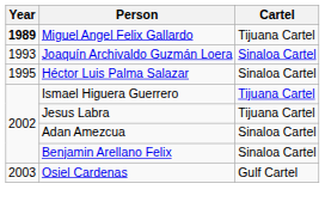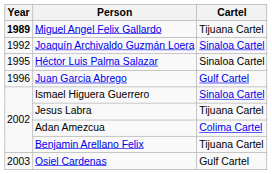Joaquín Archivaldo Guzmán Loera | Year: 1993 -> 1992
+ row: 1996 | Juan Garcia Abrego | Gulf Cartel
Ismael Higuera Guerrero | Cartel: Tijuana Cartel -> Sinaloa Cartel
Adan Amezcua | Cartel: Sinaloa Cartel -> Colima Cartel
Benjamin Arellano Felix | Cartel: Sinaloa Cartel -> Tijuana Cartel
